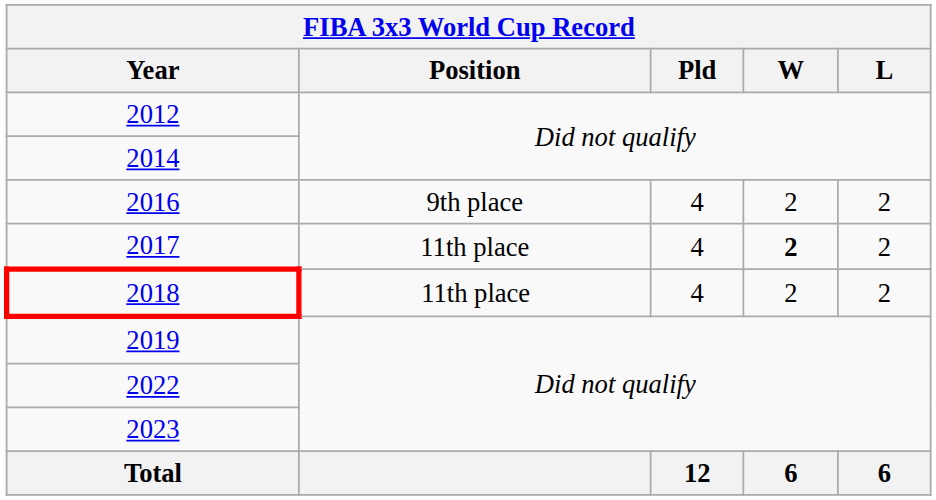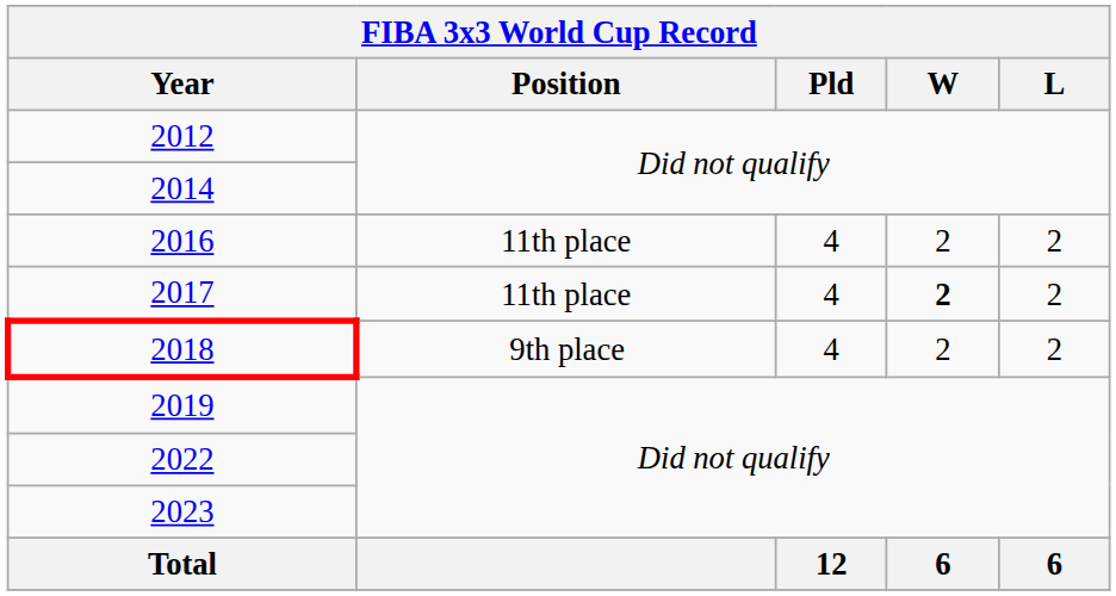2016 | Position: 9th place -> 11th place
2018 | Position: 11th place -> 9th place
